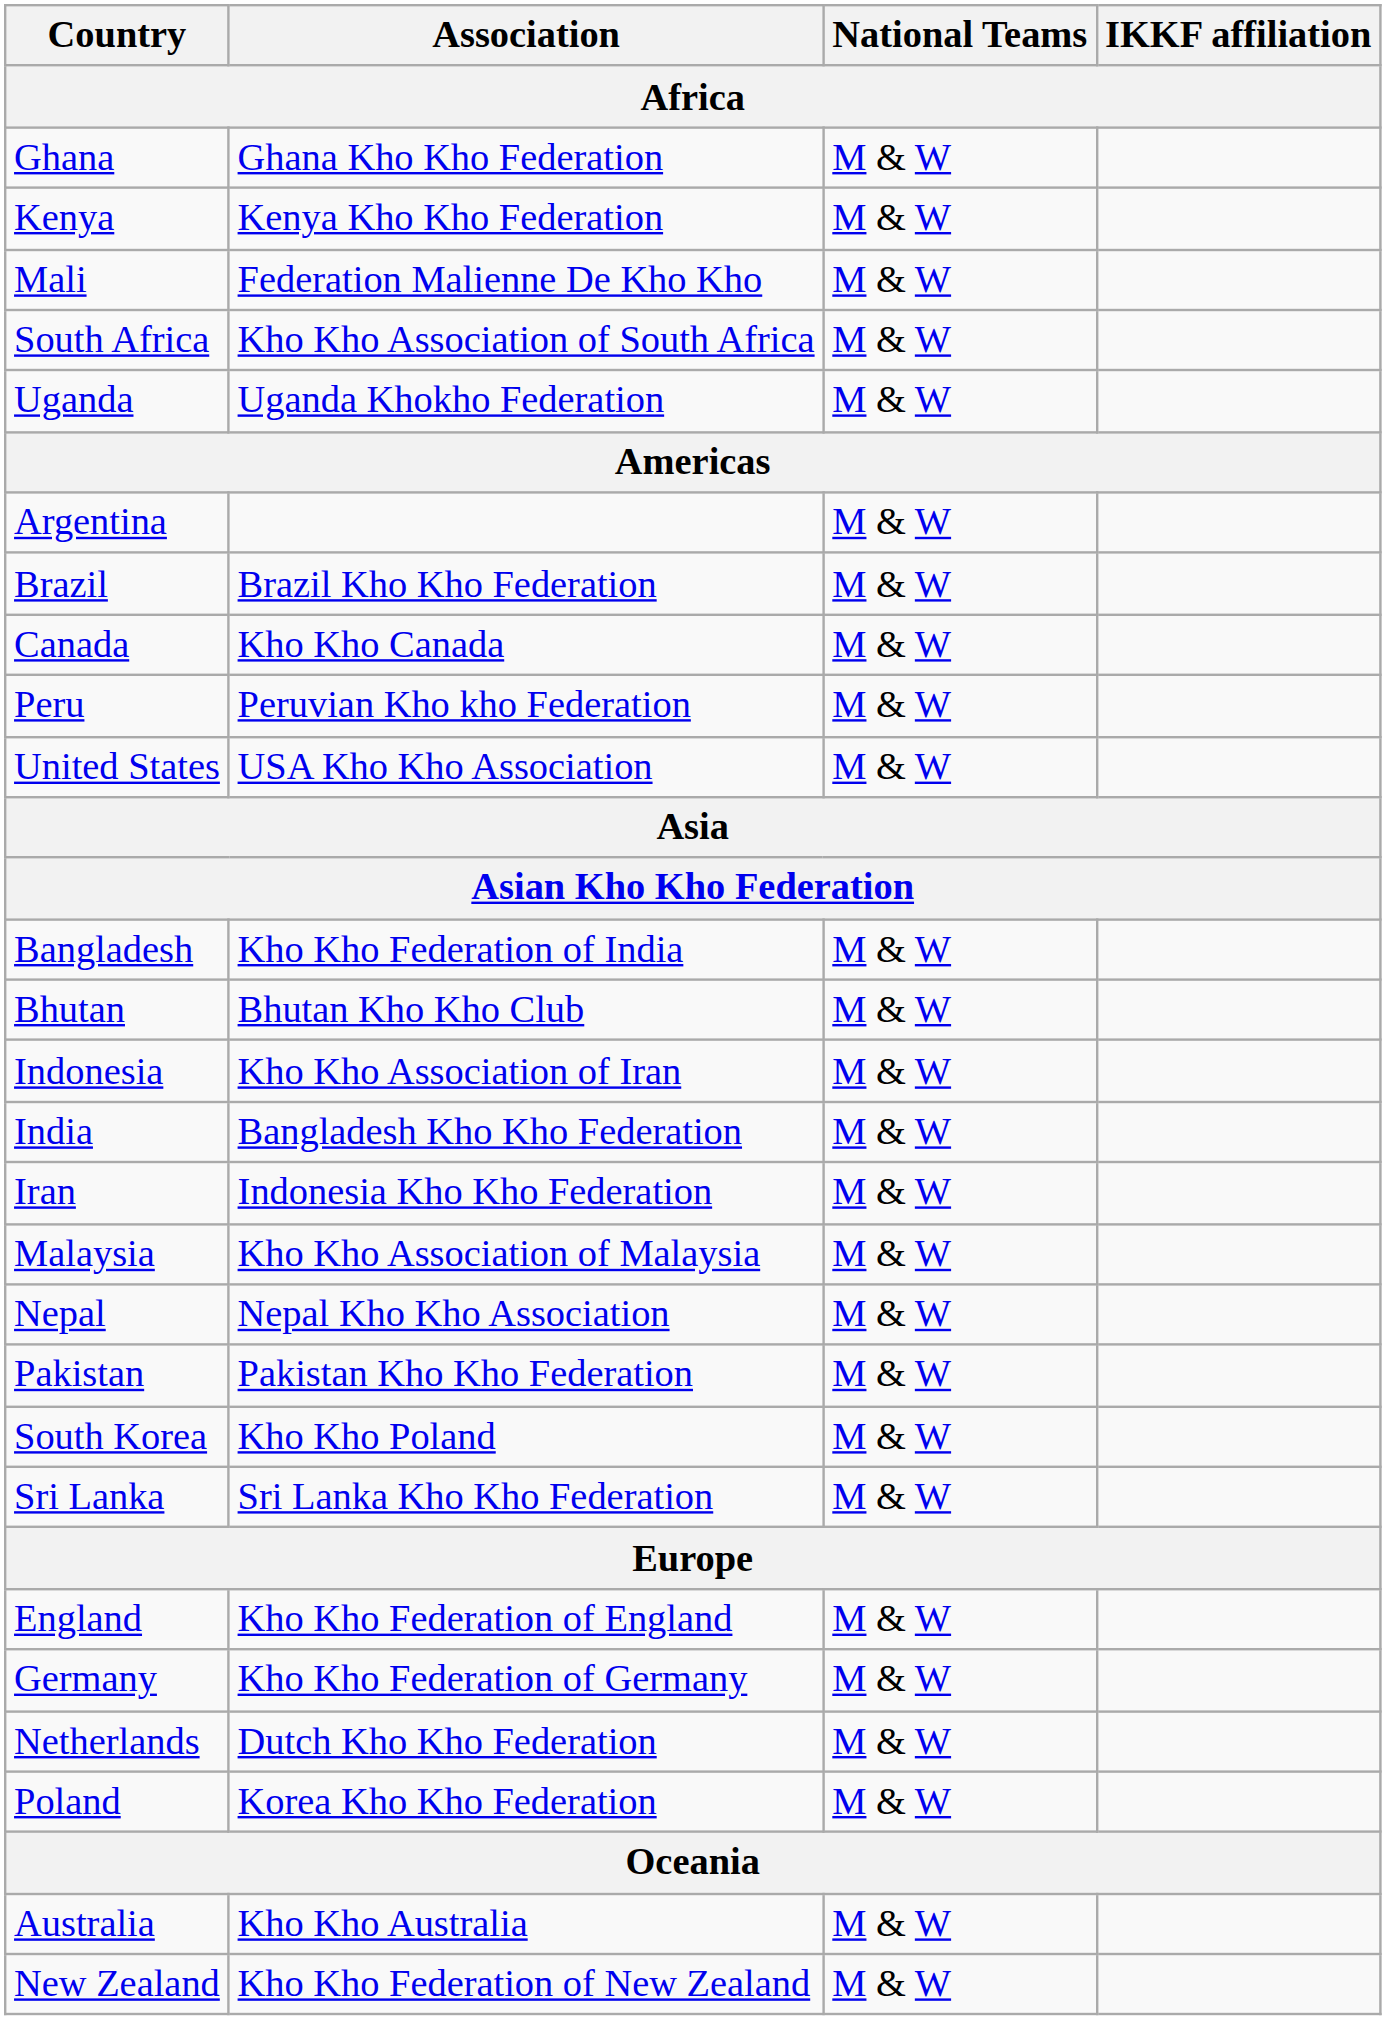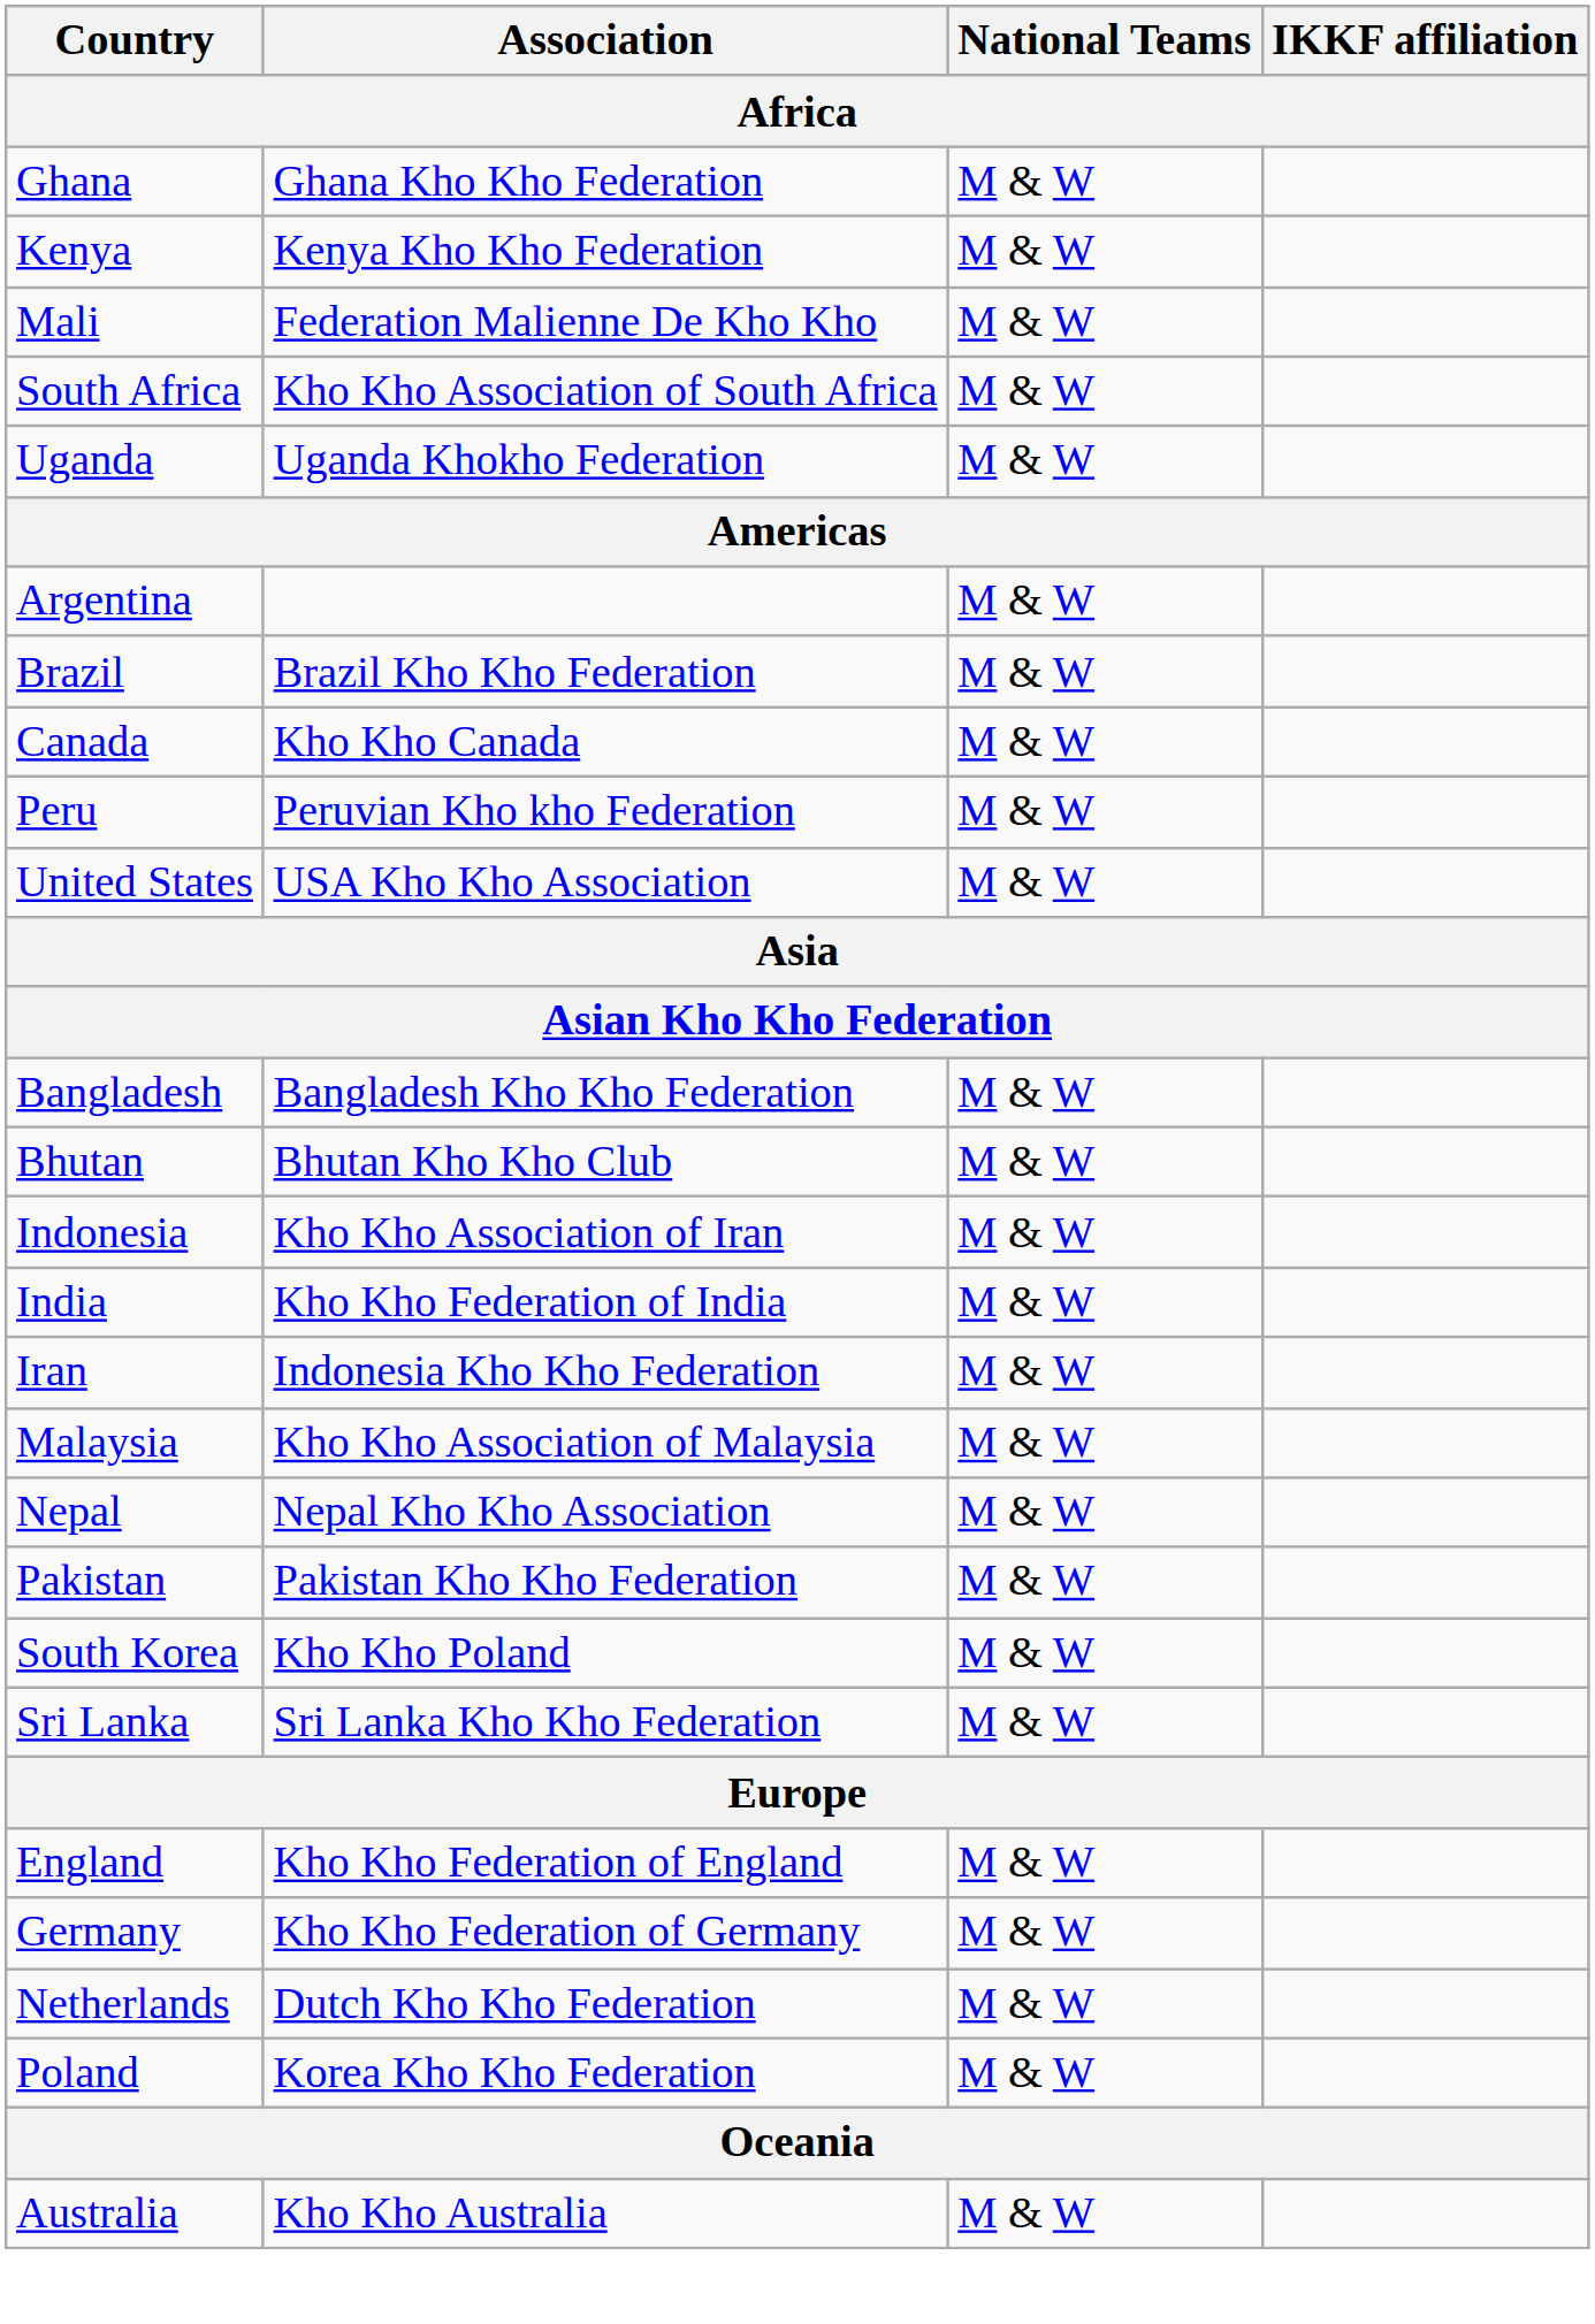Bangladesh | Association: Kho Kho Federation of India -> Bangladesh Kho Kho Federation
India | Association: Bangladesh Kho Kho Federation -> Kho Kho Federation of India
- row: New Zealand | Kho Kho Federation of New Zealand | M & W
